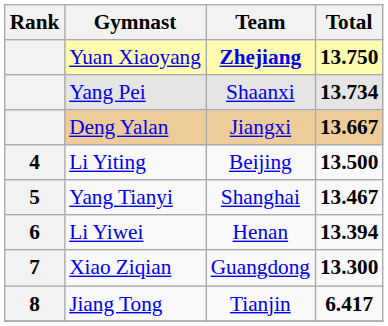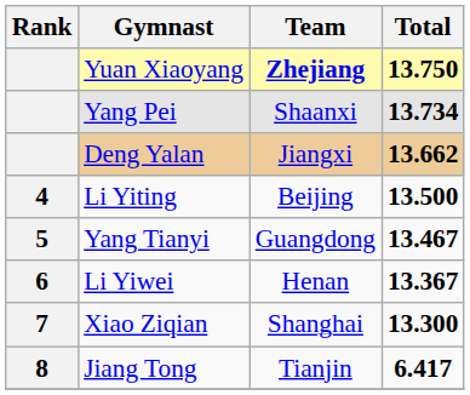Deng Yalan | Total: 13.667 -> 13.662
Yang Tianyi | Team: Shanghai -> Guangdong
Li Yiwei | Total: 13.394 -> 13.367
Xiao Ziqian | Team: Guangdong -> Shanghai
